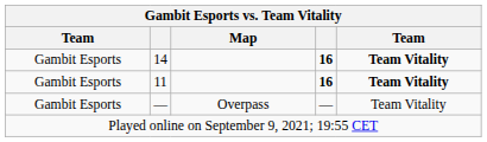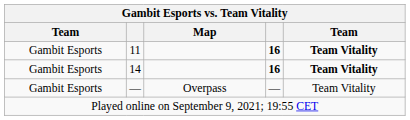rows swapped: 11 <-> 14
